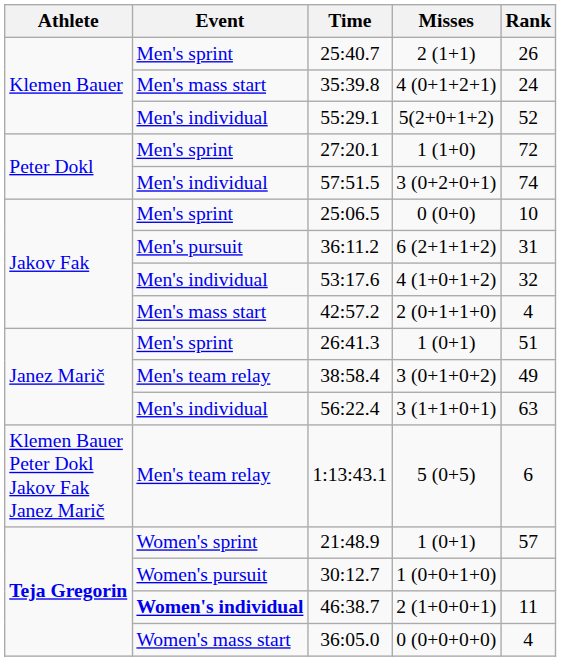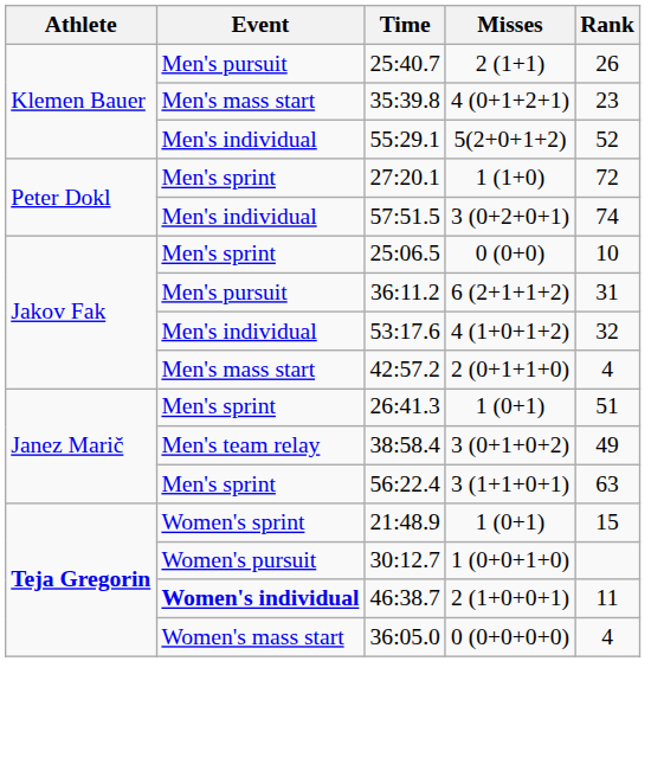25:40.7 | Event: Men's sprint -> Men's pursuit
35:39.8 | Rank: 24 -> 23
56:22.4 | Event: Men's individual -> Men's sprint
- row: Klemen Bauer Peter Dokl Jakov Fak Janez Marič | Men's team relay | 1:13:43.1 | 5 (0+5) | 6
21:48.9 | Rank: 57 -> 15
